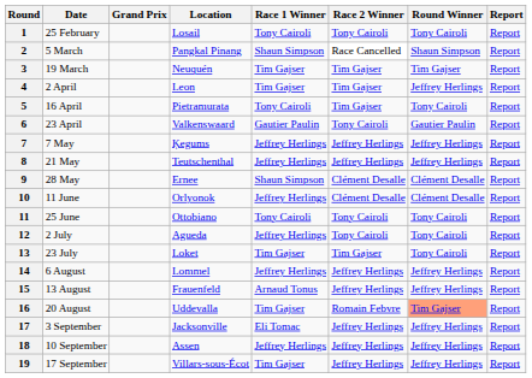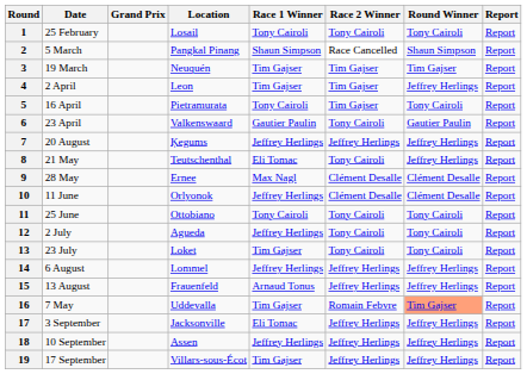7 | Date: 7 May -> 20 August
8 | Race 1 Winner: Jeffrey Herlings -> Eli Tomac
8 | Race 2 Winner: Jeffrey Herlings -> Tony Cairoli
9 | Race 1 Winner: Shaun Simpson -> Max Nagl
13 | Race 2 Winner: Tim Gajser -> Tony Cairoli
16 | Date: 20 August -> 7 May
